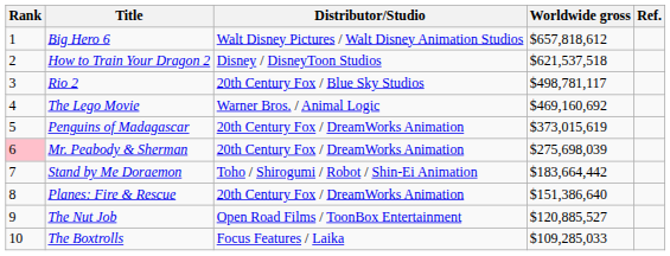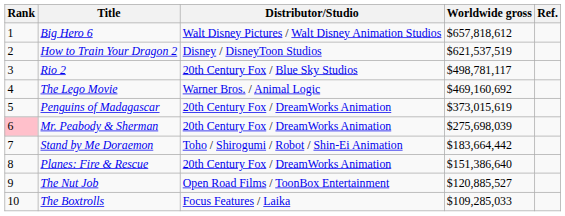How to Train Your Dragon 2 | Worldwide gross: $621,537,518 -> $621,537,519
